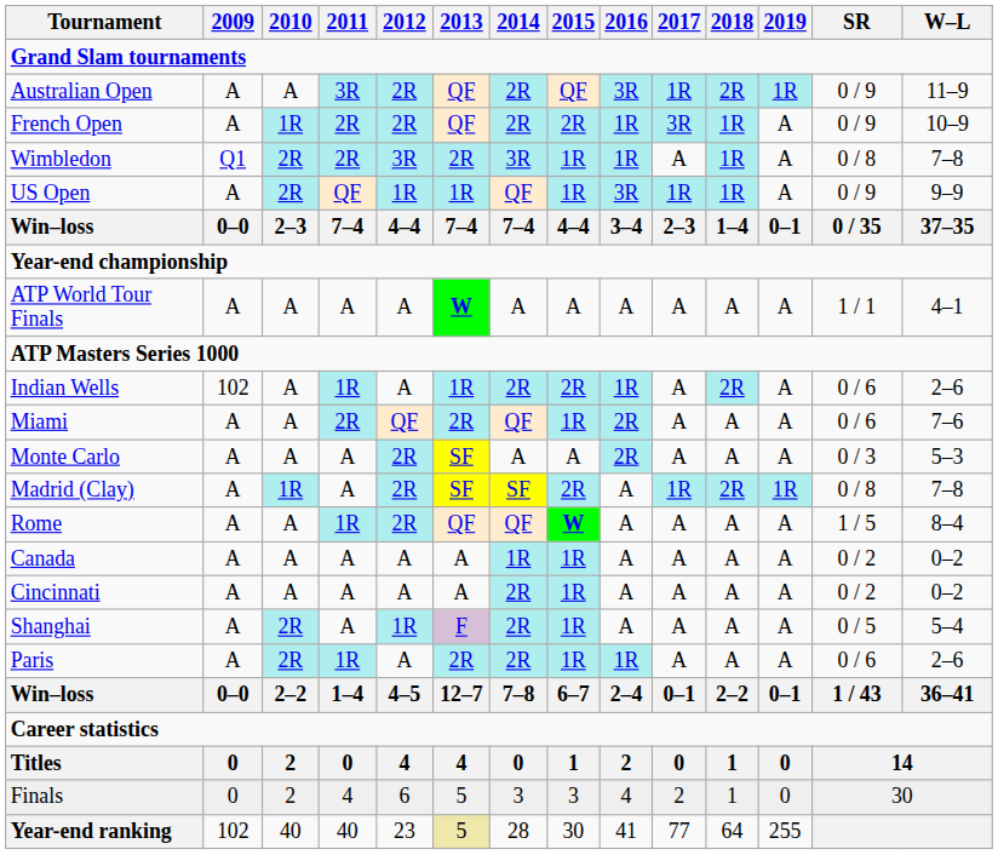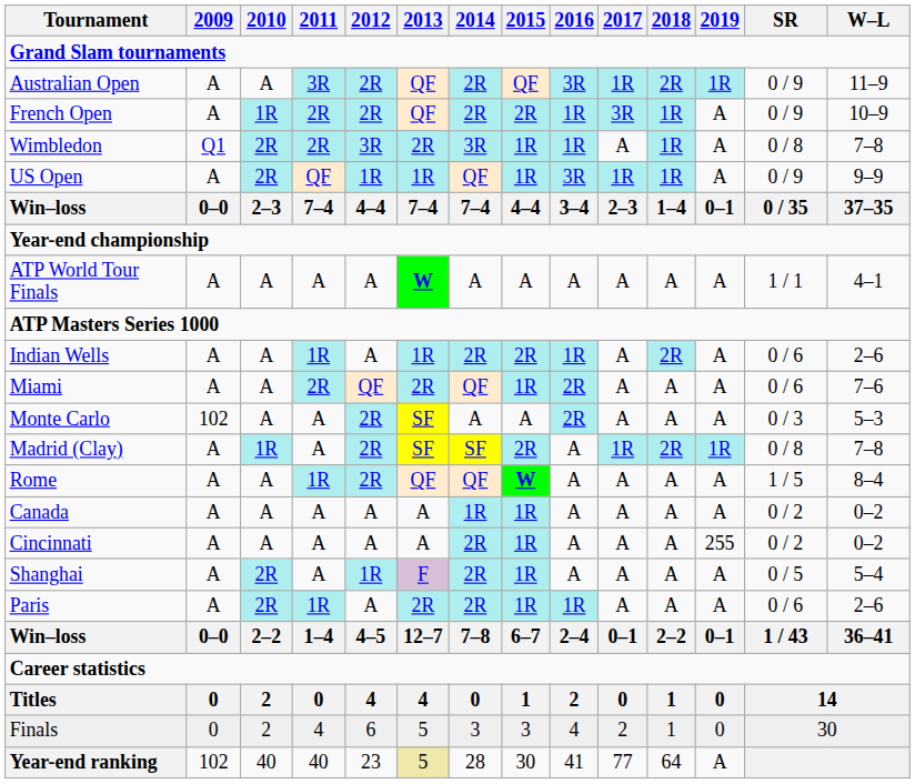Indian Wells | 2009: 102 -> A
Monte Carlo | 2009: A -> 102
Cincinnati | 2019: A -> 255
Year-end ranking | 2019: 255 -> A
